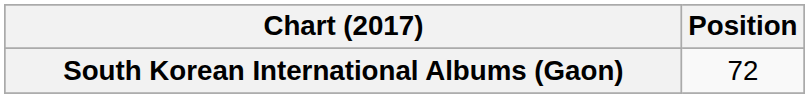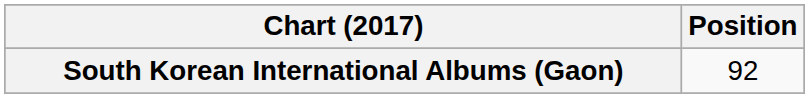South Korean International Albums (Gaon) | Position: 72 -> 92
